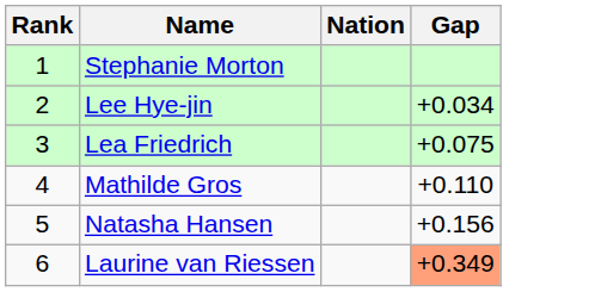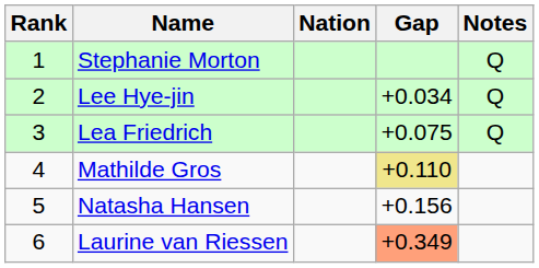+ column: Notes | Q | Q | Q
Mathilde Gros | Gap: no background -> khaki background
